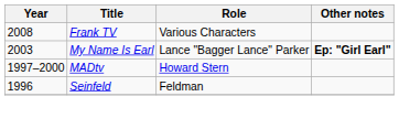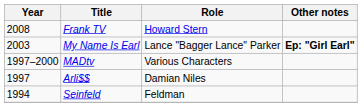Frank TV | Role: Various Characters -> Howard Stern
MADtv | Role: Howard Stern -> Various Characters
+ row: 1997 | Arli$$ | Damian Niles
Seinfeld | Year: 1996 -> 1994
